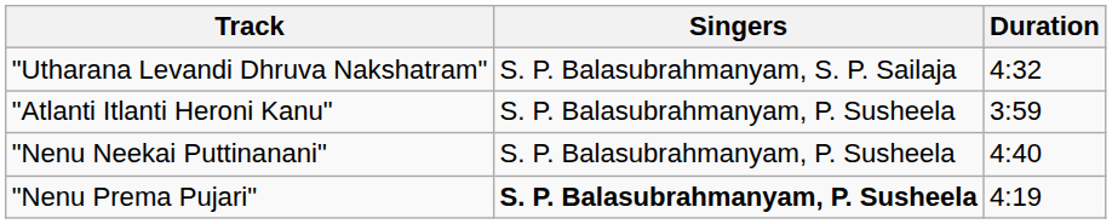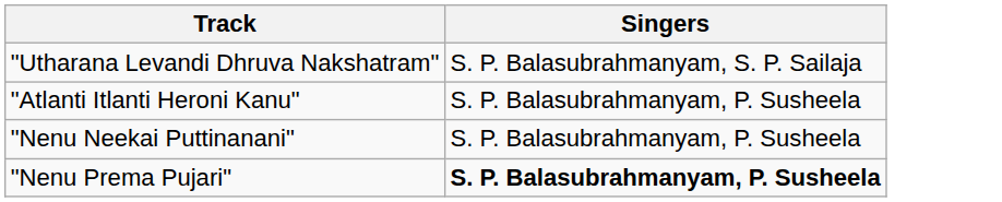- column: Duration | 4:32 | 3:59 | 4:40 | 4:19
